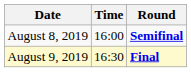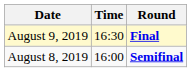rows swapped: August 8, 2019 <-> August 9, 2019
